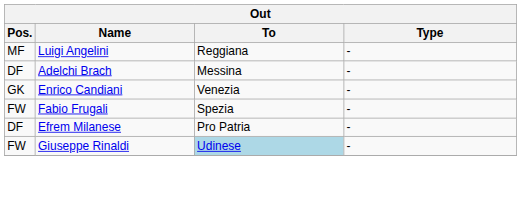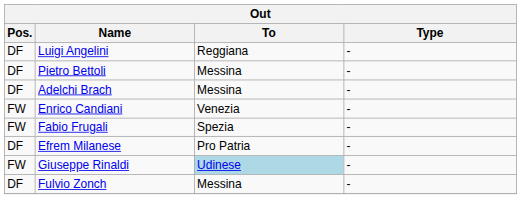Luigi Angelini | Pos.: MF -> DF
+ row: DF | Pietro Bettoli | Messina | -
Enrico Candiani | Pos.: GK -> FW
+ row: DF | Fulvio Zonch | Messina | -
